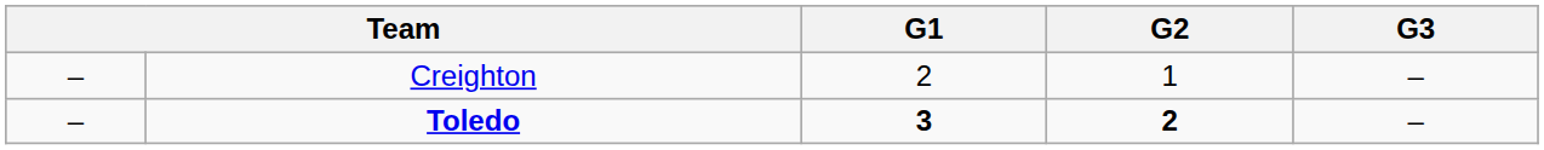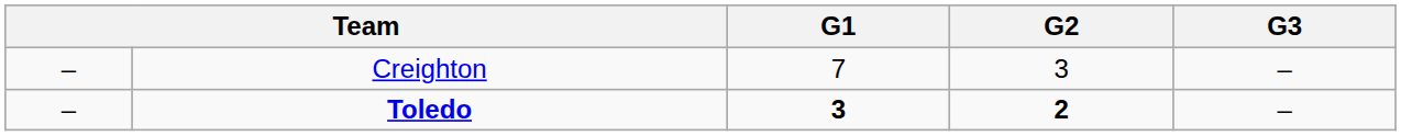Creighton | G1: 2 -> 7
Creighton | G2: 1 -> 3
